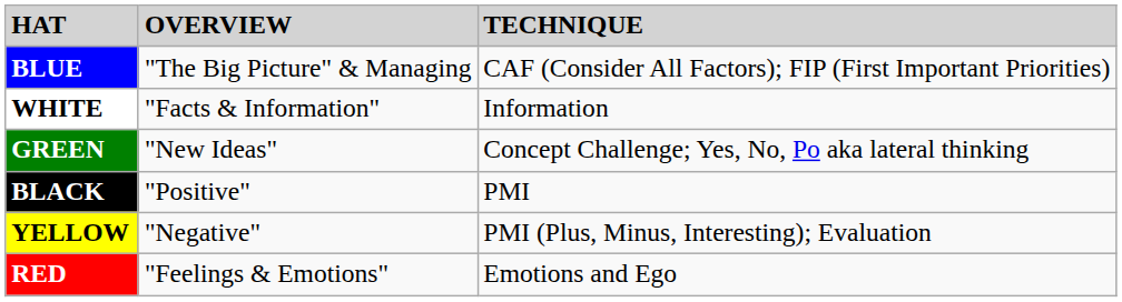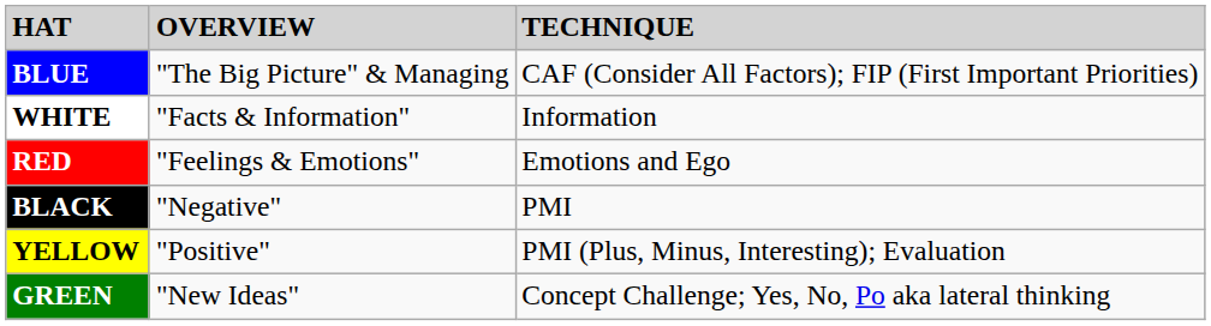rows swapped: RED <-> GREEN
BLACK | OVERVIEW: "Positive" -> "Negative"
YELLOW | OVERVIEW: "Negative" -> "Positive"
